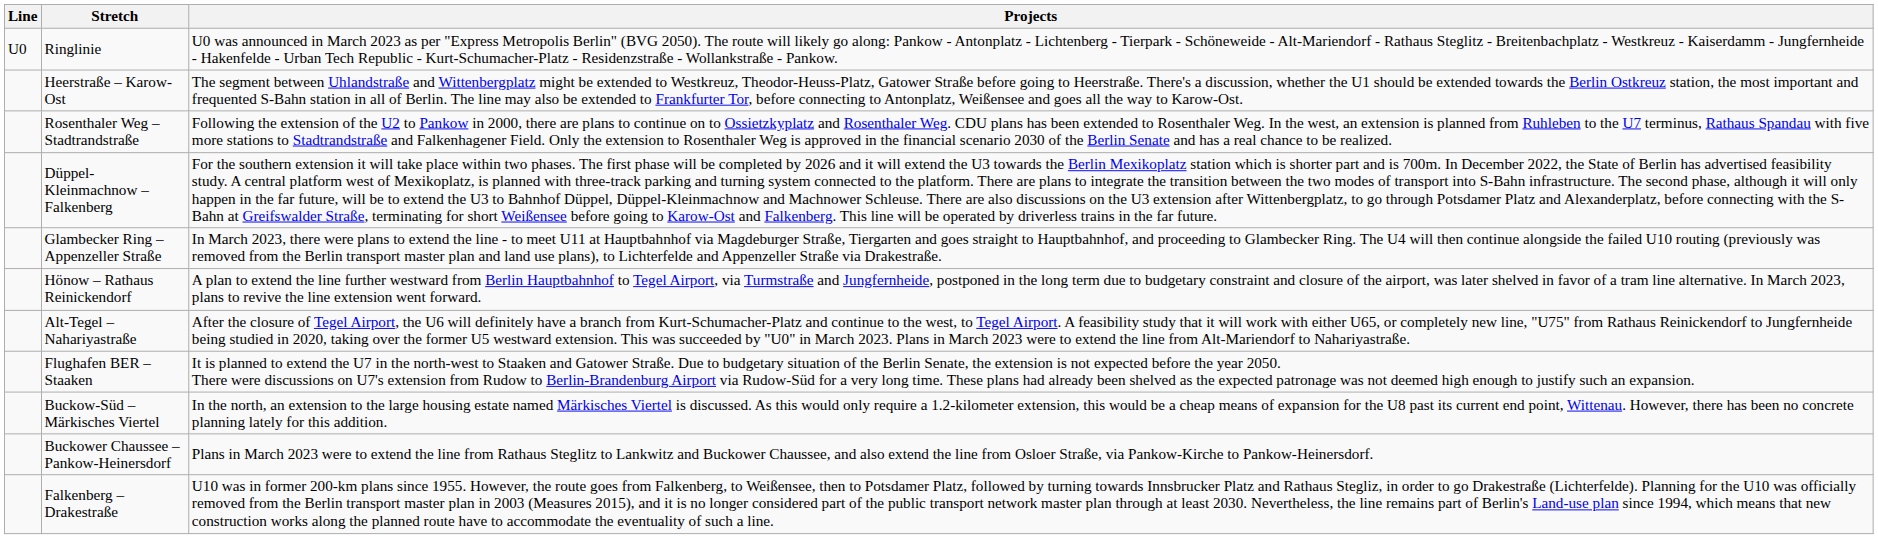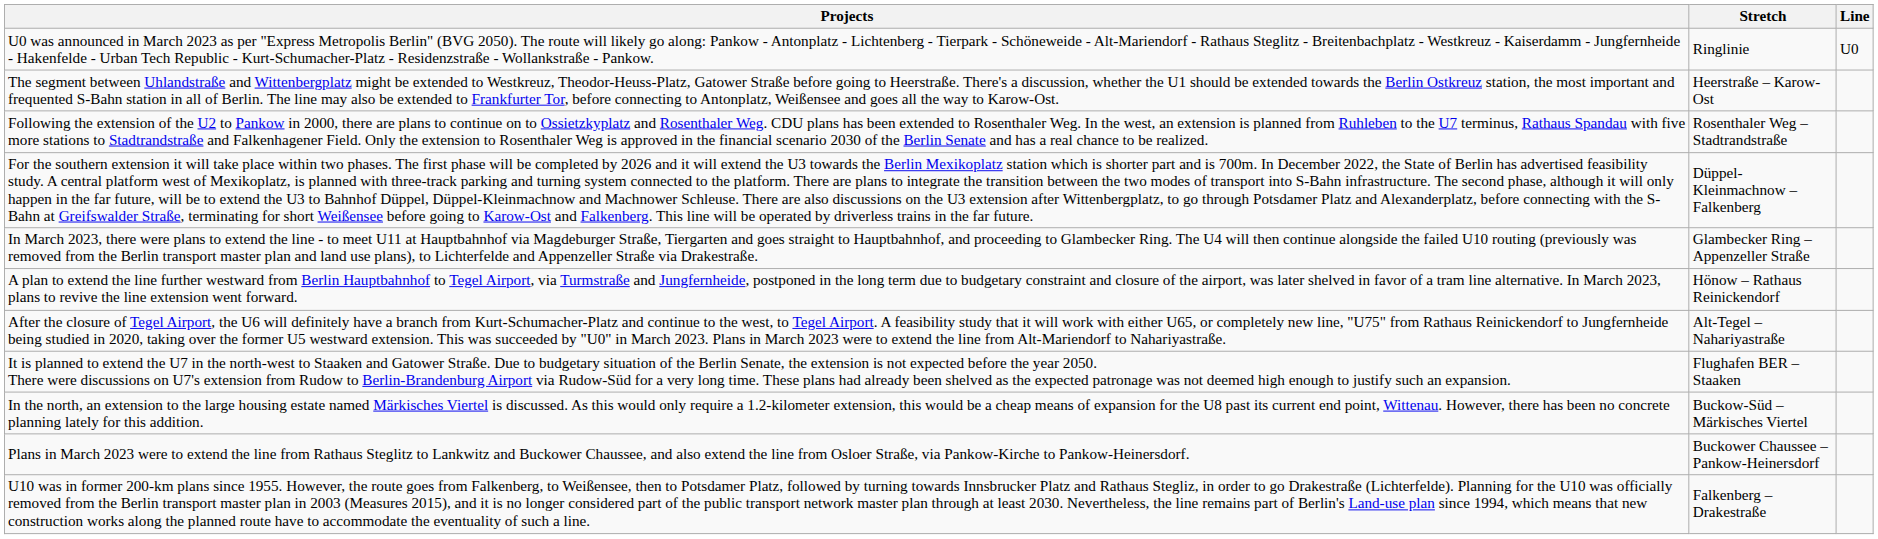columns swapped: Line <-> Projects
